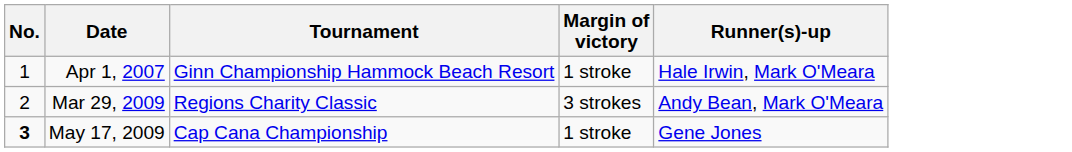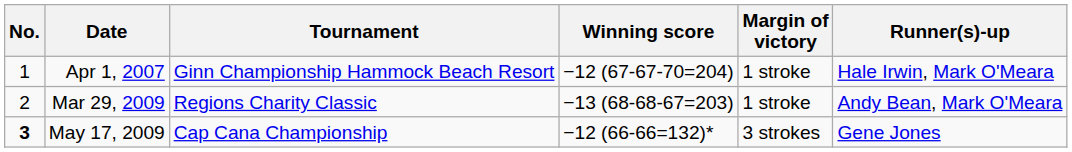+ column: Winning score | −12 (67-67-70=204) | −13 (68-68-67=203) | −12 (66-66=132)*
Mar 29, 2009 | Margin of victory: 3 strokes -> 1 stroke
May 17, 2009 | Margin of victory: 1 stroke -> 3 strokes
